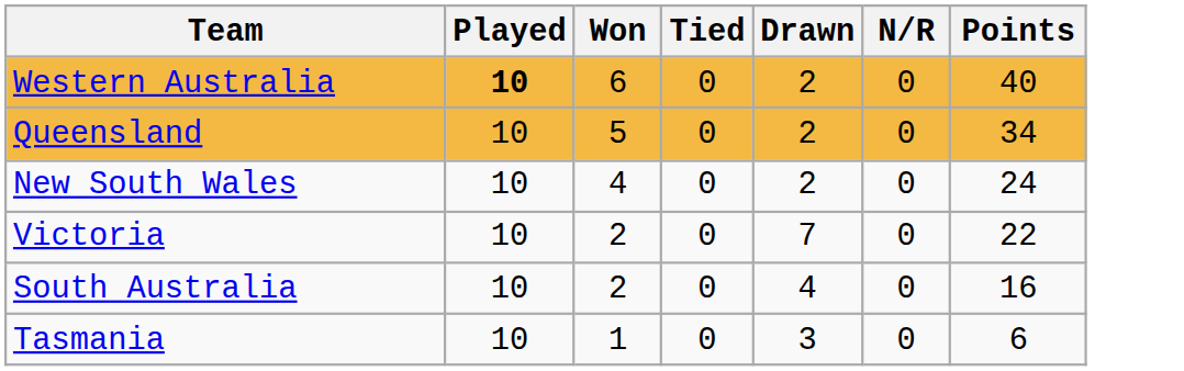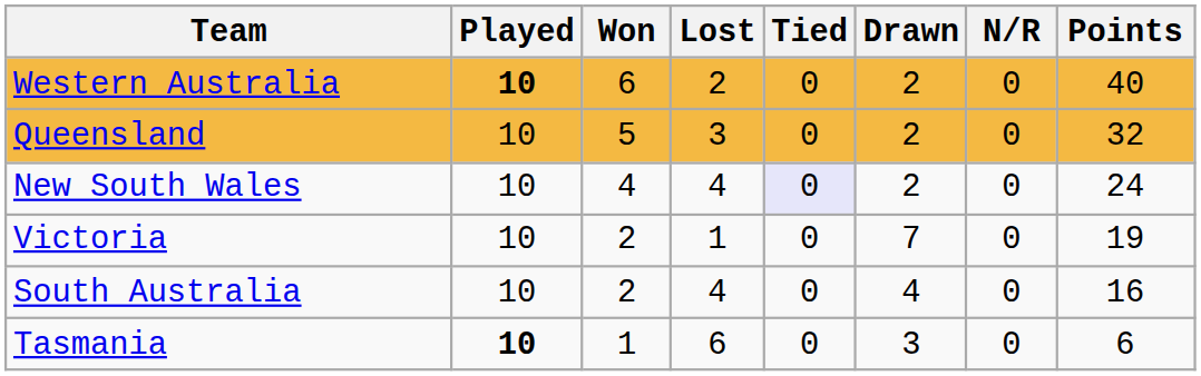+ column: Lost | 2 | 3 | 4 | 1 | 4 | 6
Queensland | Points: 34 -> 32
New South Wales | Tied: no background -> lavender background
Victoria | Points: 22 -> 19
Tasmania | Played: normal -> bold
